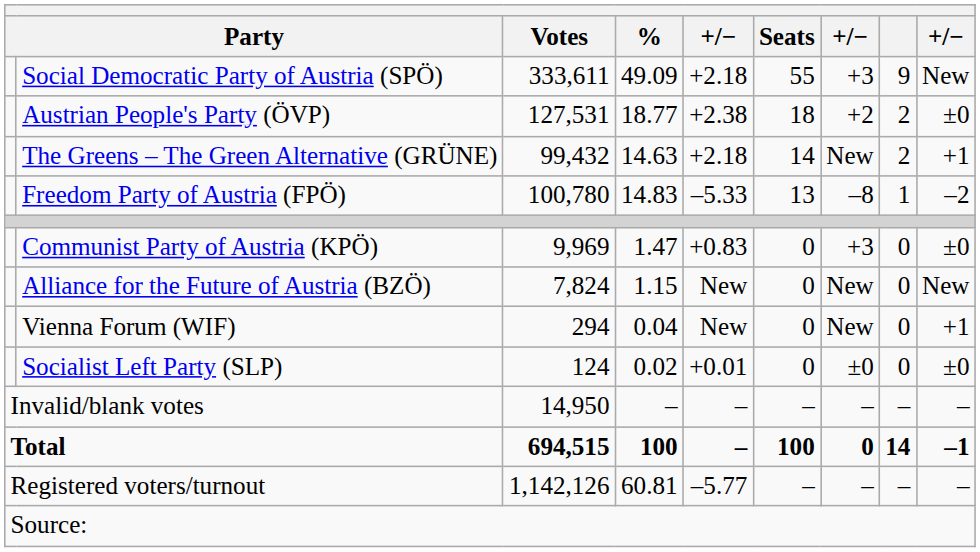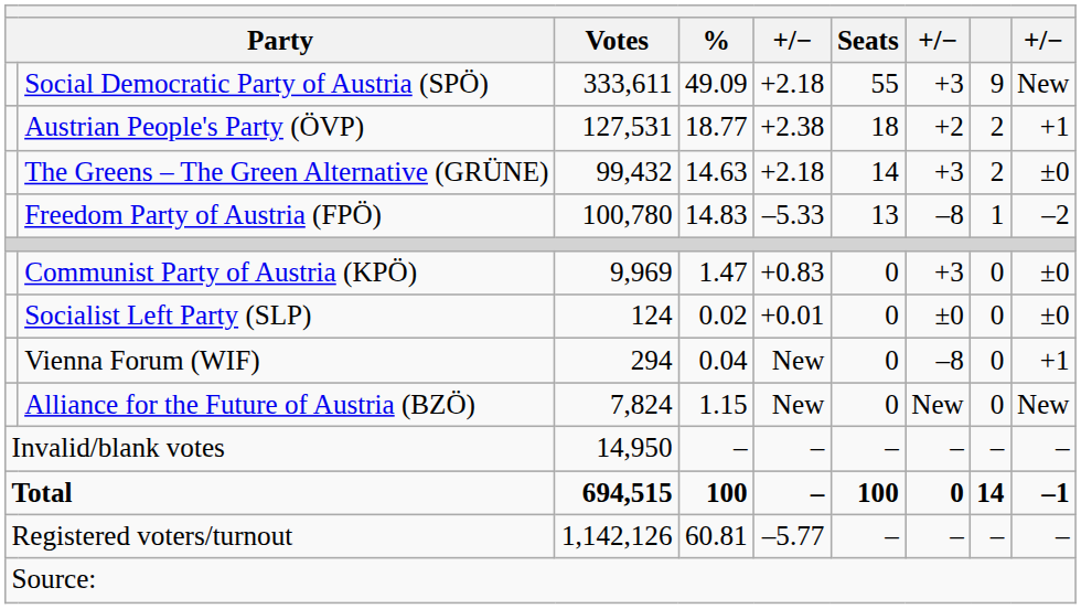Austrian People's Party (ÖVP) | column 9: ±0 -> +1
The Greens – The Green Alternative (GRÜNE) | column 7: New -> +3
The Greens – The Green Alternative (GRÜNE) | column 9: +1 -> ±0
rows swapped: Alliance for the Future of Austria (BZÖ) <-> Socialist Left Party (SLP)
Vienna Forum (WIF) | column 7: New -> –8
